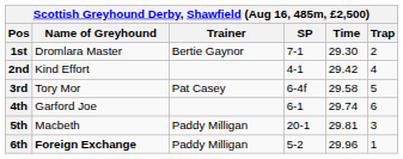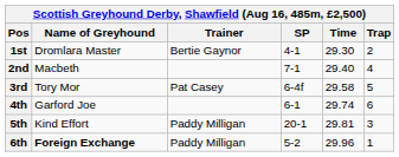1st | SP: 7-1 -> 4-1
2nd | Name of Greyhound: Kind Effort -> Macbeth
2nd | SP: 4-1 -> 7-1
2nd | Time: 29.42 -> 29.40
5th | Name of Greyhound: Macbeth -> Kind Effort
